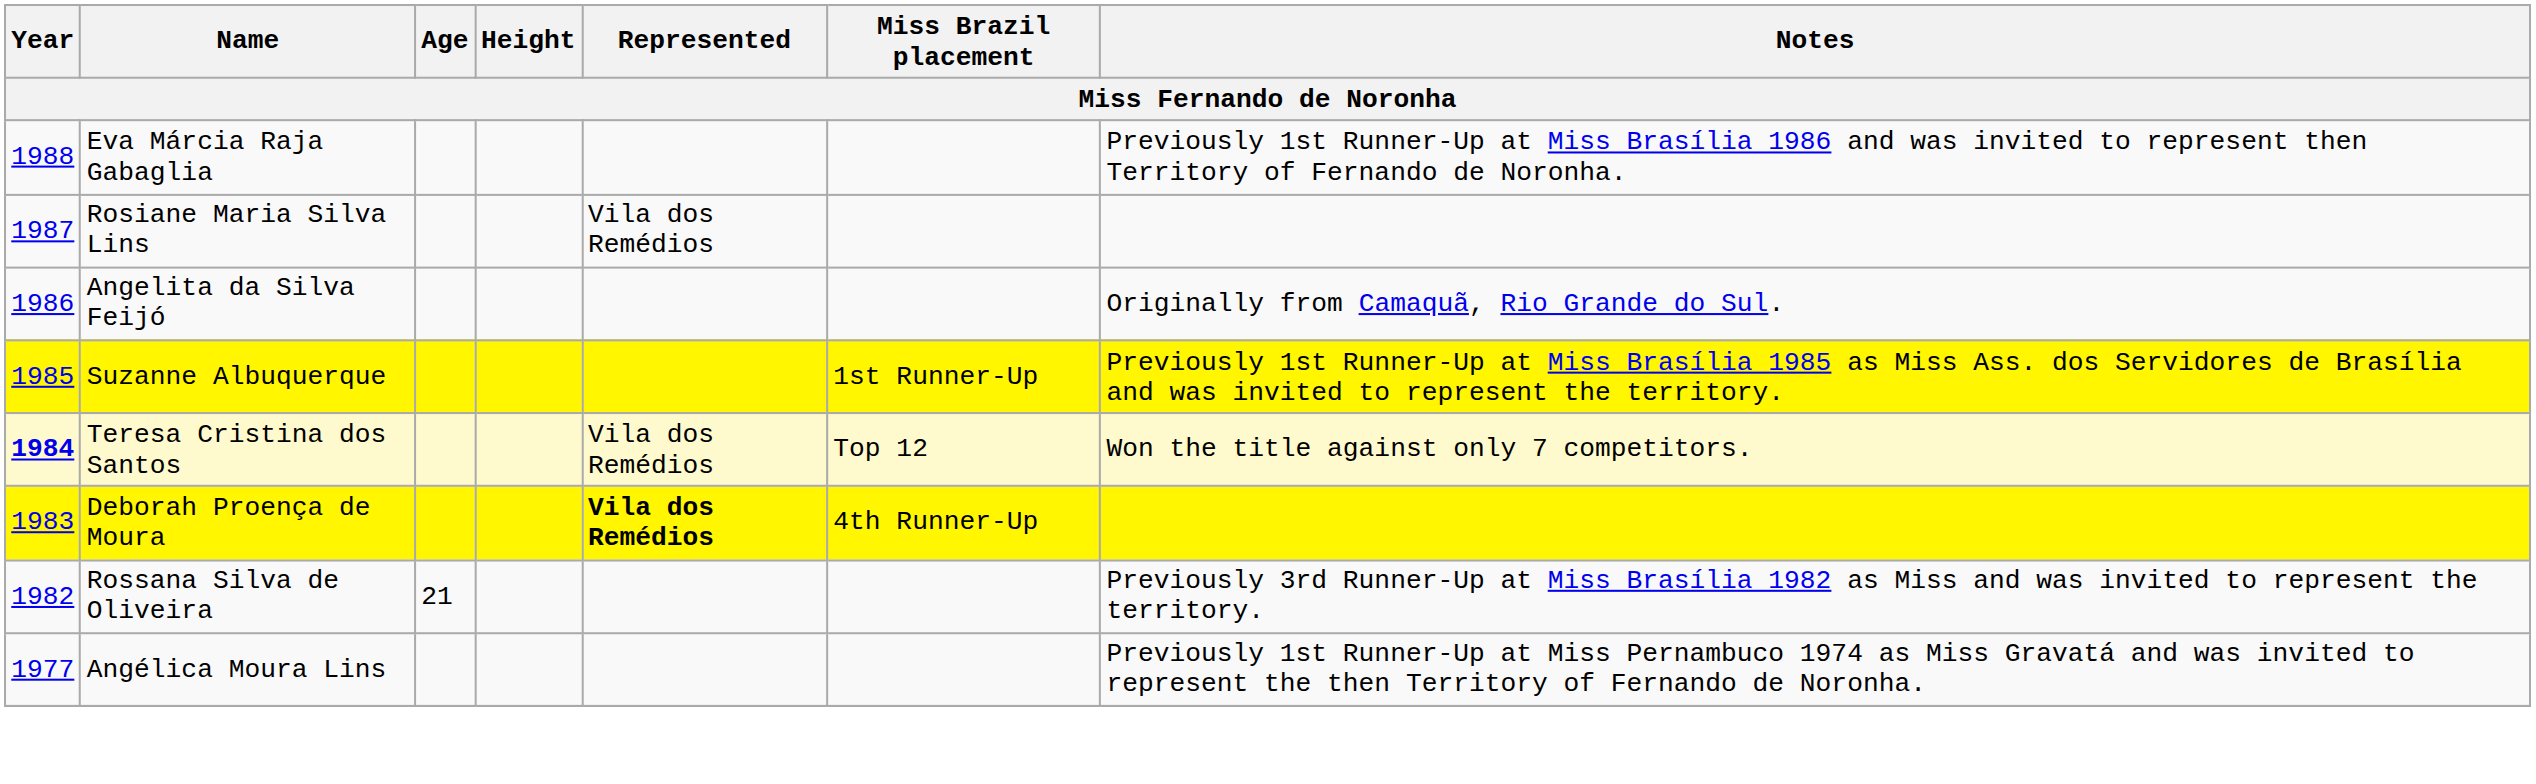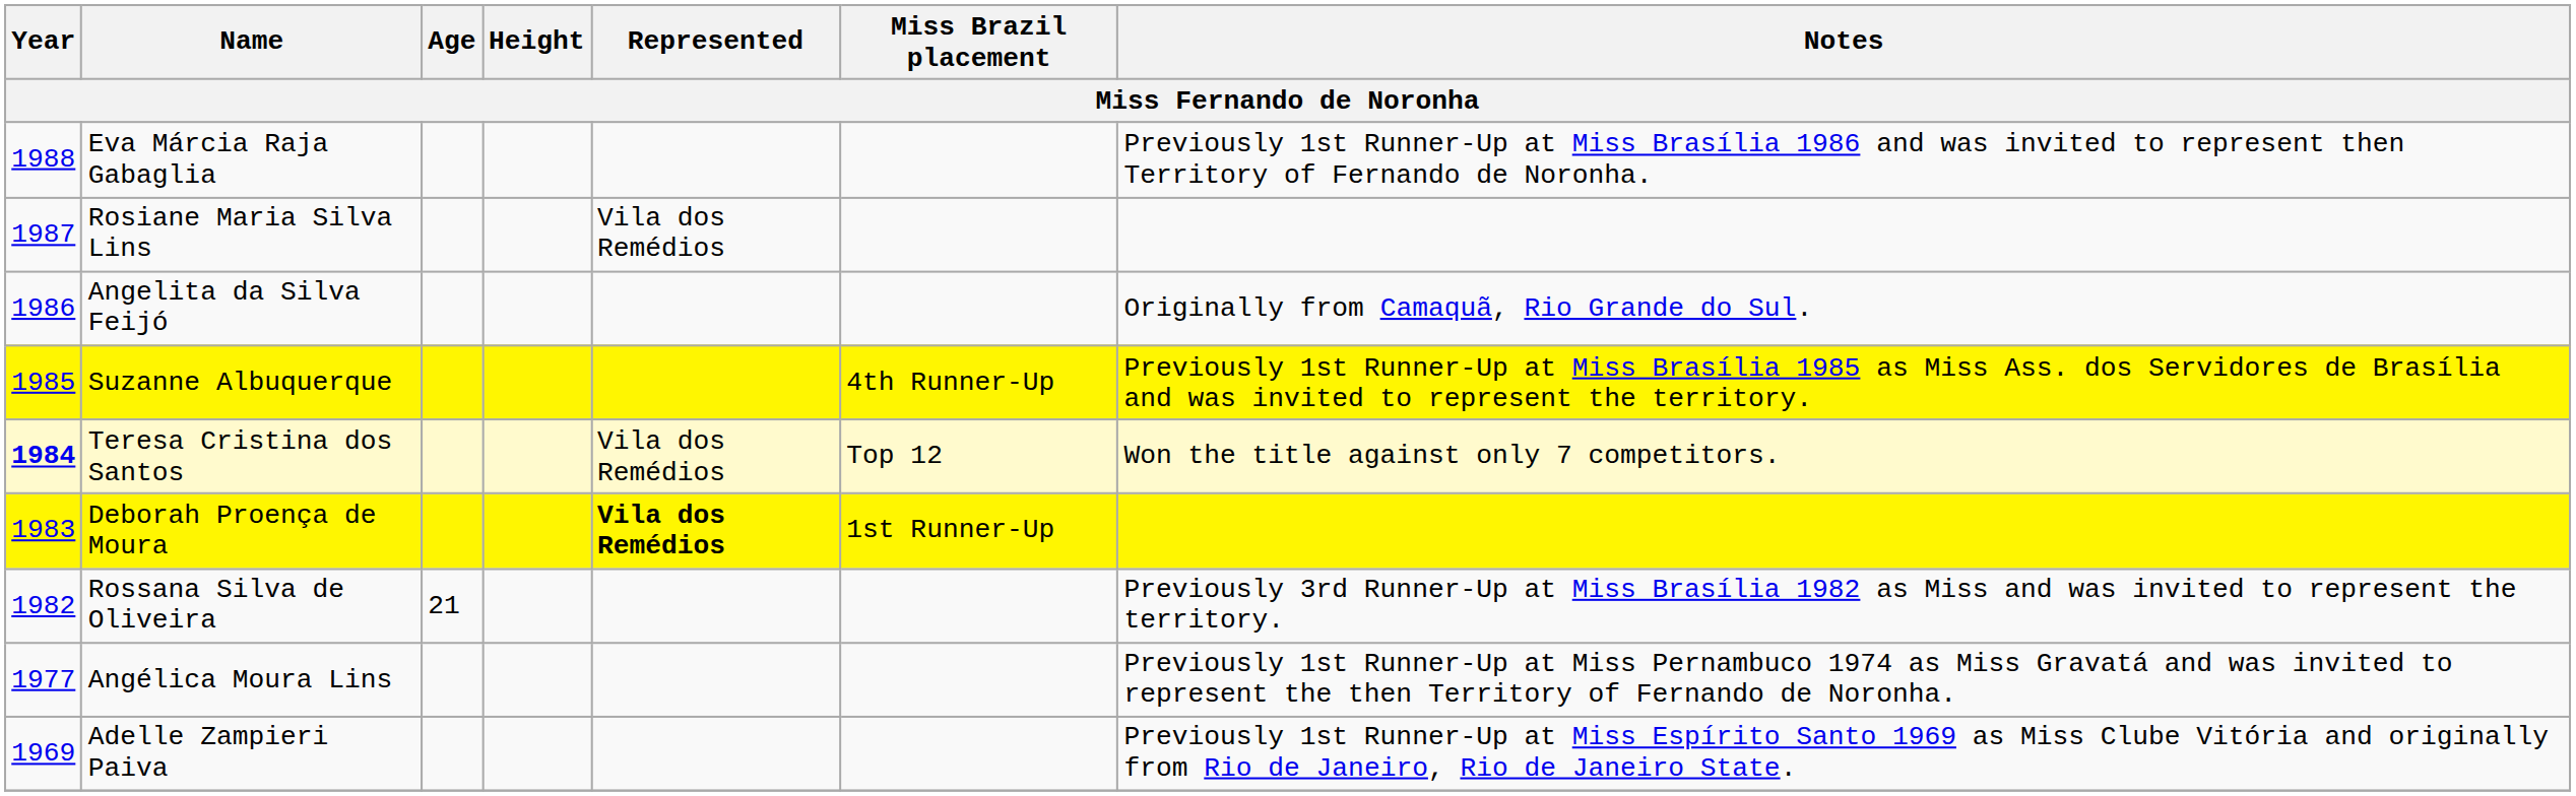Suzanne Albuquerque | Miss Brazil placement: 1st Runner-Up -> 4th Runner-Up
Deborah Proença de Moura | Miss Brazil placement: 4th Runner-Up -> 1st Runner-Up
+ row: 1969 | Adelle Zampieri Paiva | Previously 1st Runner-Up at Miss Espírito Santo 1969 as Miss Clube Vitória and originally from Rio de Janeiro, Rio de Janeiro State.
